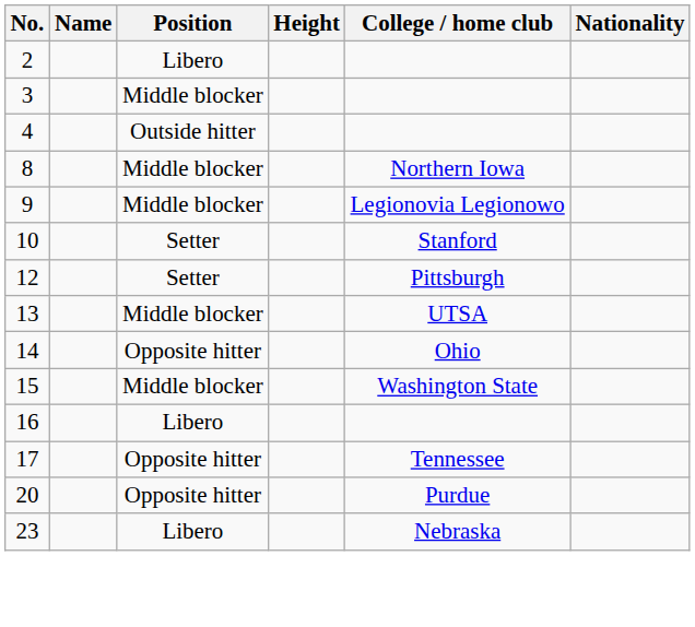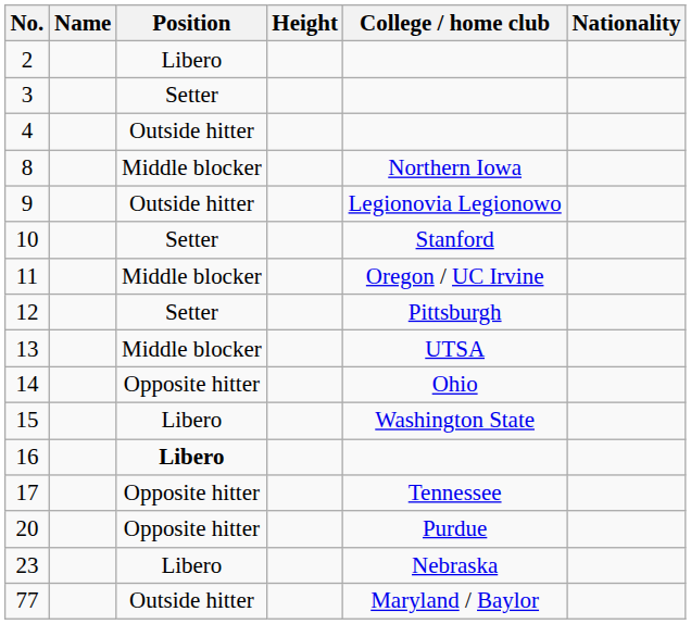3 | Position: Middle blocker -> Setter
9 | Position: Middle blocker -> Outside hitter
+ row: 11 | Middle blocker | Oregon / UC Irvine
15 | Position: Middle blocker -> Libero
16 | Position: normal -> bold
+ row: 77 | Outside hitter | Maryland / Baylor
